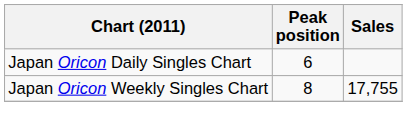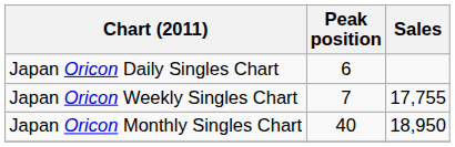Japan Oricon Weekly Singles Chart | Peak position: 8 -> 7
+ row: Japan Oricon Monthly Singles Chart | 40 | 18,950
